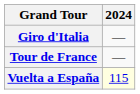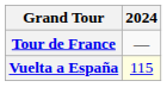- row: Giro d'Italia | —
